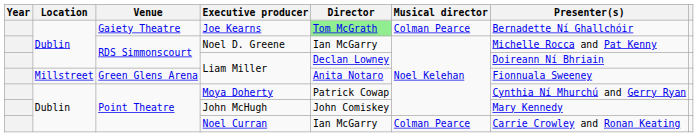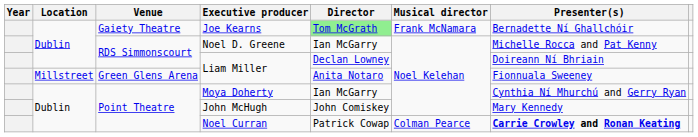Joe Kearns | Musical director: Colman Pearce -> Frank McNamara
Moya Doherty | Director: Patrick Cowap -> Ian McGarry
Noel Curran | Director: Ian McGarry -> Patrick Cowap
Noel Curran | Presenter(s): normal -> bold
